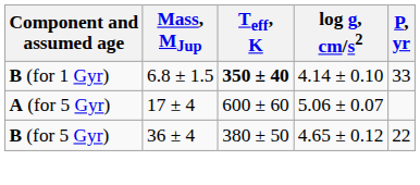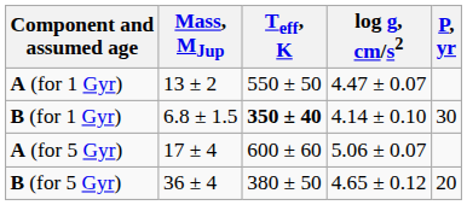+ row: A (for 1 Gyr) | 13 ± 2 | 550 ± 50 | 4.47 ± 0.07
B (for 1 Gyr) | P, yr: 33 -> 30
B (for 5 Gyr) | P, yr: 22 -> 20
